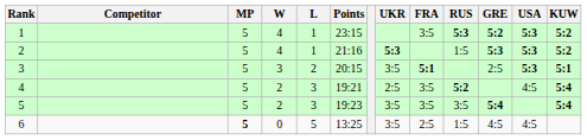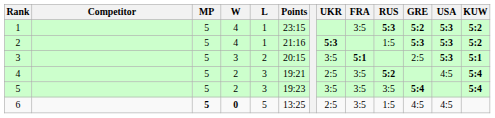6 | W: normal -> bold
6 | UKR: 3:5 -> 2:5
6 | FRA: 2:5 -> 3:5
